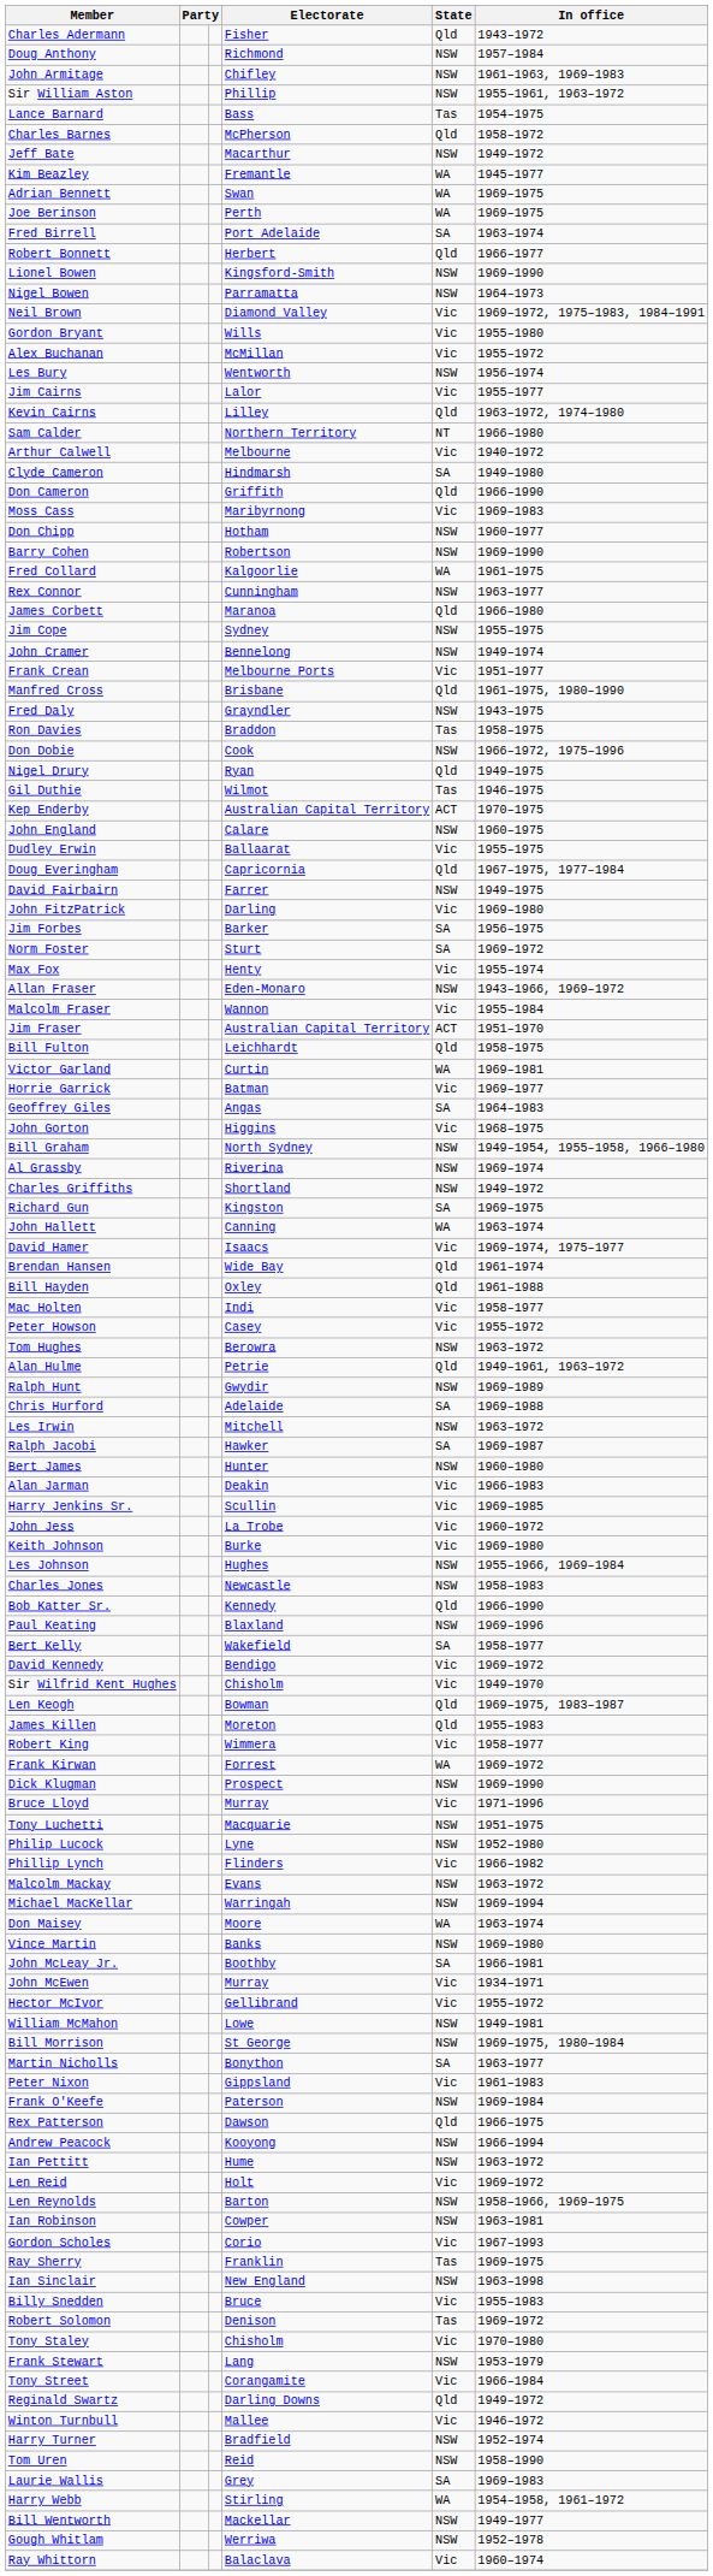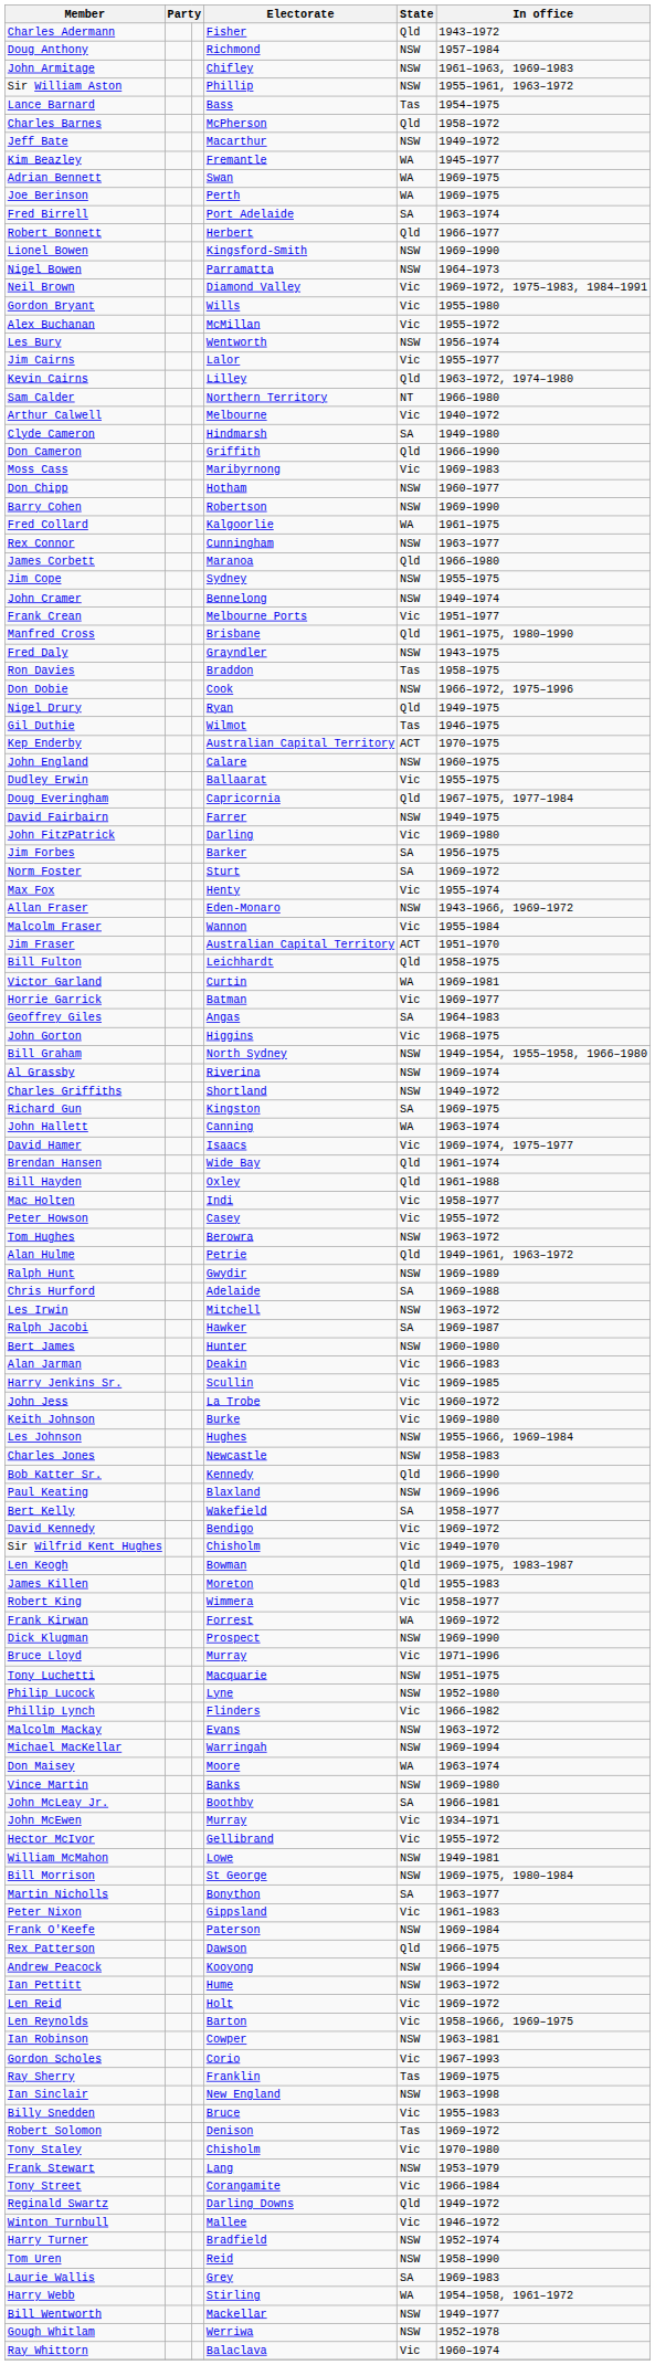Len Reynolds | State: NSW -> Vic
